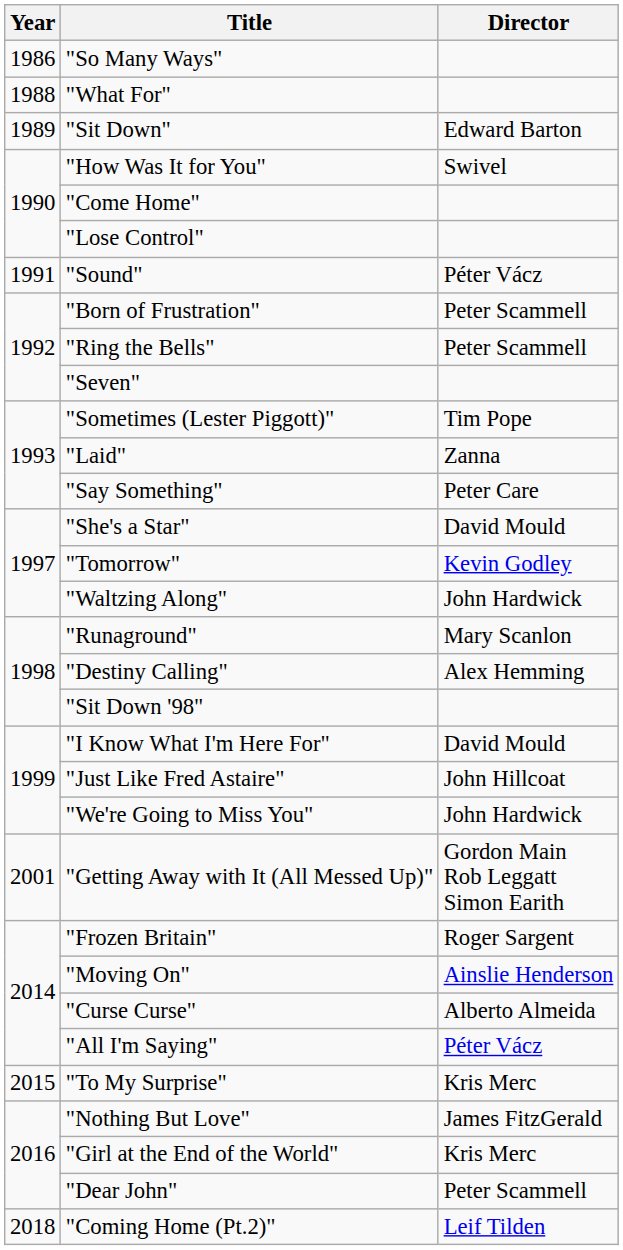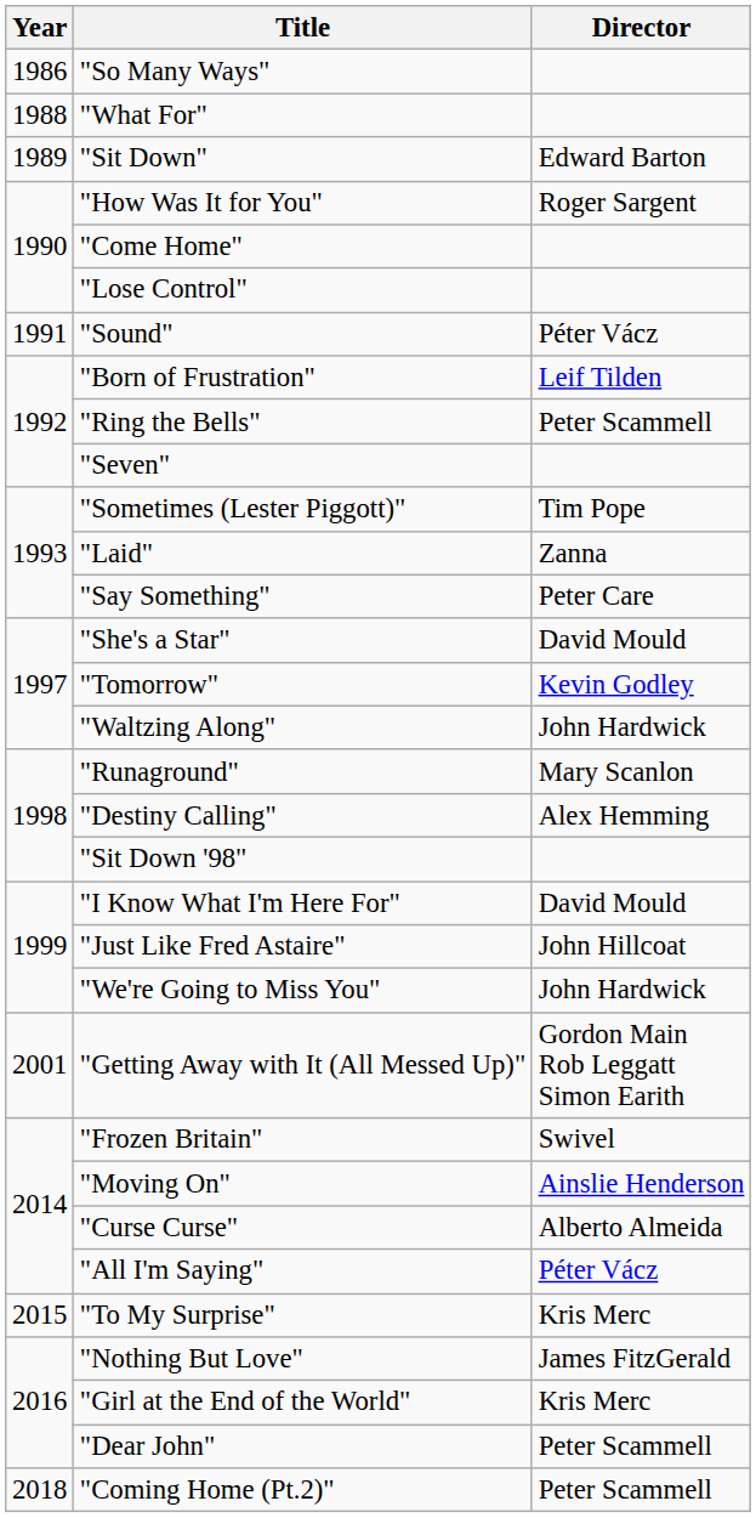"How Was It for You" | Director: Swivel -> Roger Sargent
"Born of Frustration" | Director: Peter Scammell -> Leif Tilden
"Frozen Britain" | Director: Roger Sargent -> Swivel
"Coming Home (Pt.2)" | Director: Leif Tilden -> Peter Scammell
